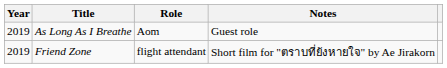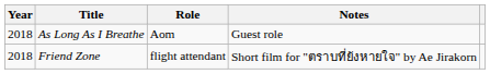As Long As I Breathe | Year: 2019 -> 2018
Friend Zone | Year: 2019 -> 2018
